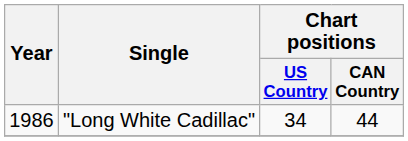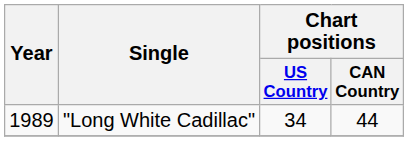"Long White Cadillac" | Year: 1986 -> 1989
